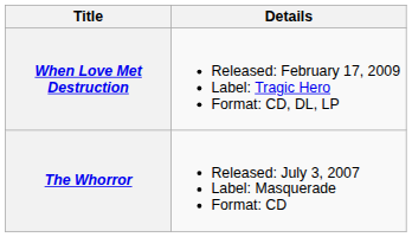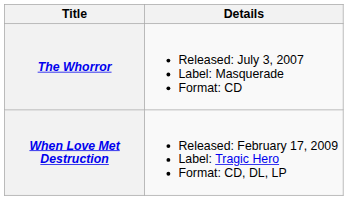rows swapped: The Whorror <-> When Love Met Destruction
